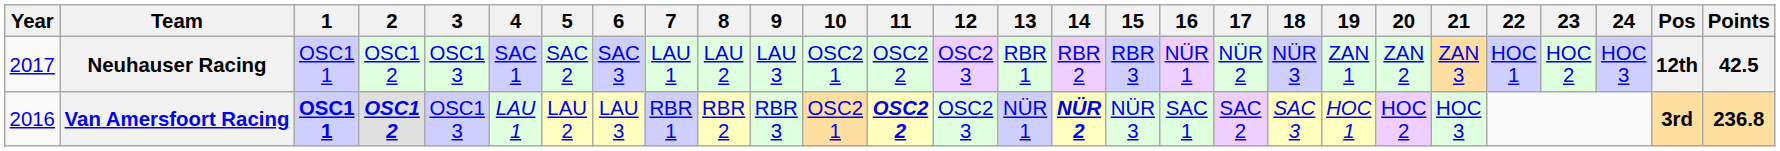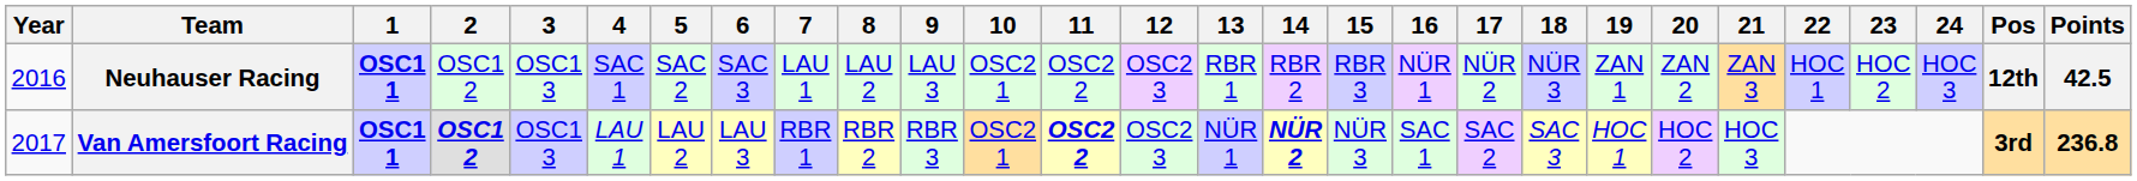Neuhauser Racing | Year: 2017 -> 2016
Neuhauser Racing | 1: normal -> bold
Van Amersfoort Racing | Year: 2016 -> 2017
